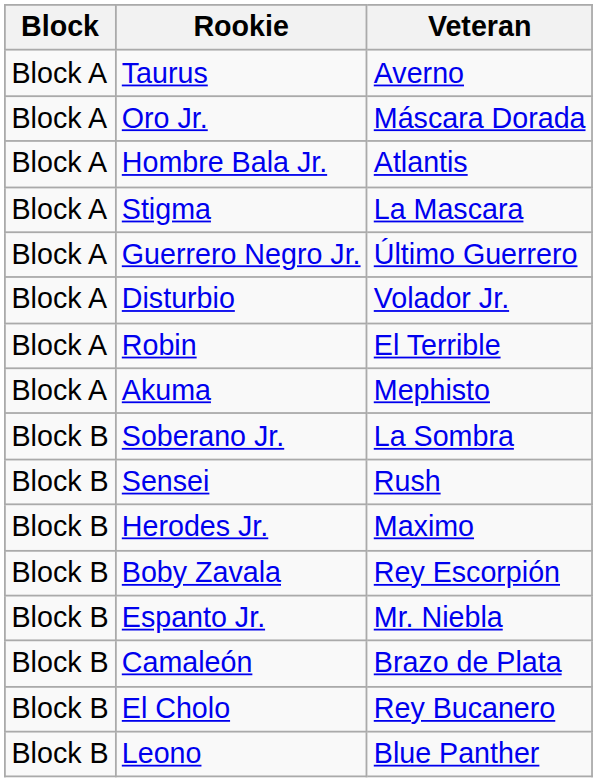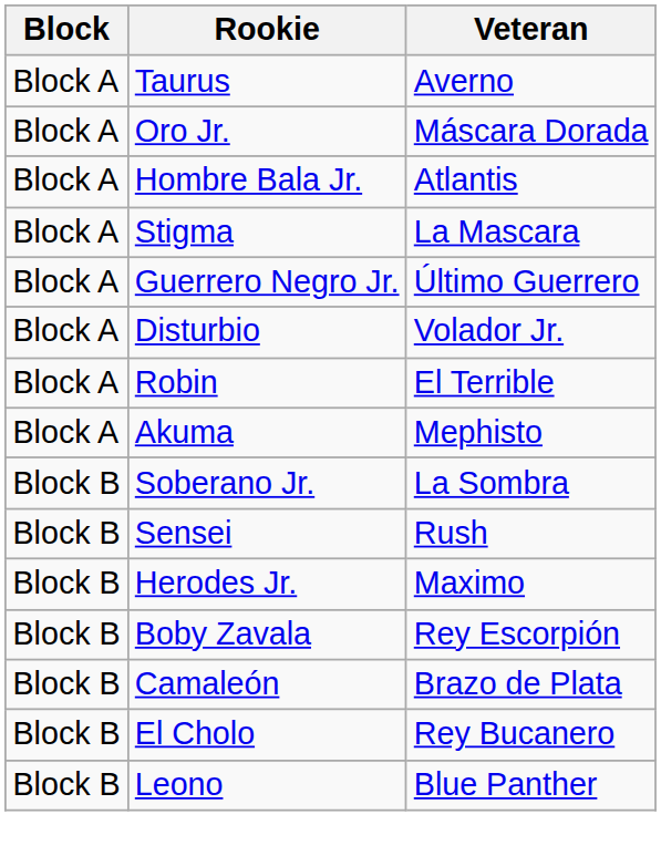- row: Block B | Espanto Jr. | Mr. Niebla
